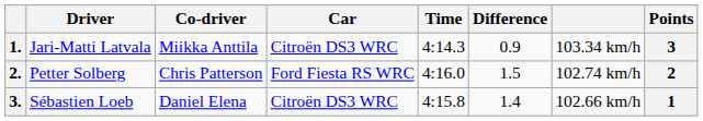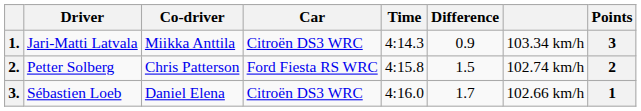2. | Time: 4:16.0 -> 4:15.8
3. | Time: 4:15.8 -> 4:16.0
3. | Difference: 1.4 -> 1.7
